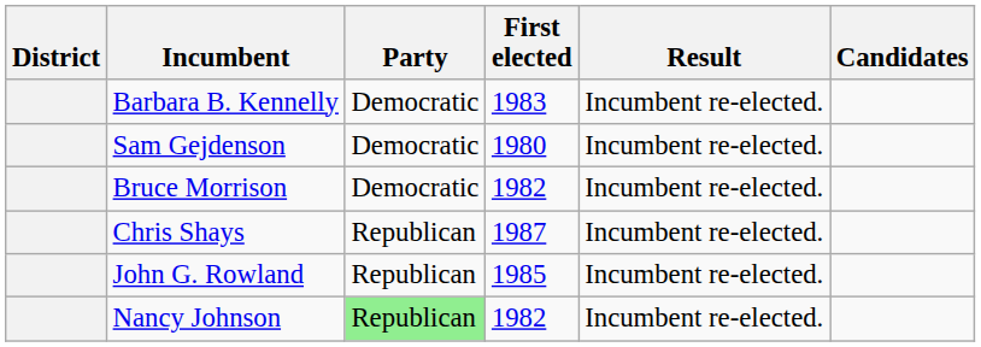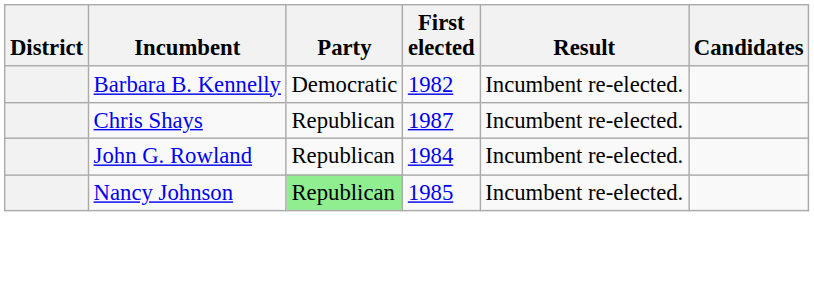Barbara B. Kennelly | First elected: 1983 -> 1982
- row: Sam Gejdenson | Democratic | 1980 | Incumbent re-elected.
- row: Bruce Morrison | Democratic | 1982 | Incumbent re-elected.
John G. Rowland | First elected: 1985 -> 1984
Nancy Johnson | First elected: 1982 -> 1985
